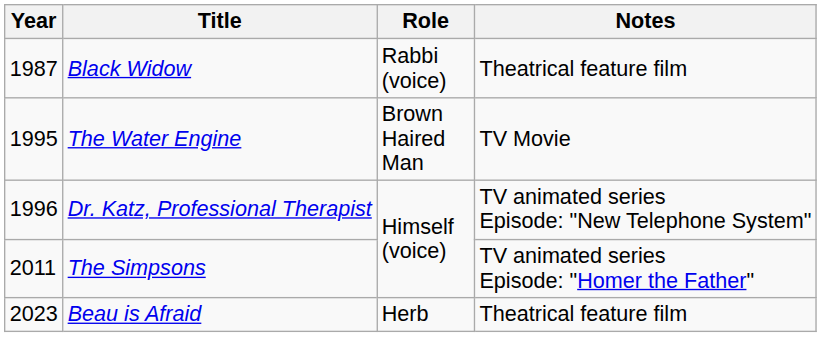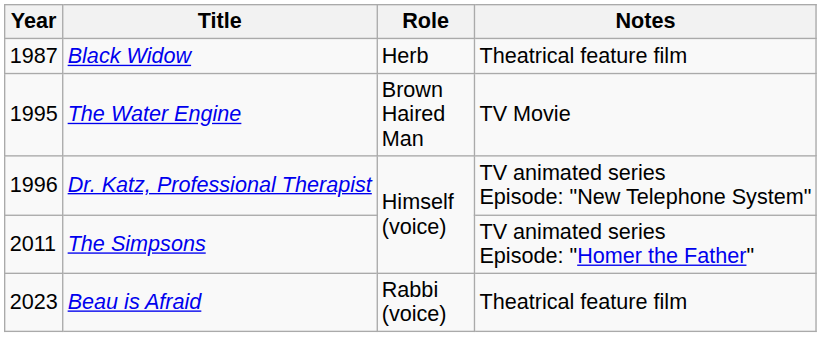Black Widow | Role: Rabbi (voice) -> Herb
Beau is Afraid | Role: Herb -> Rabbi (voice)
